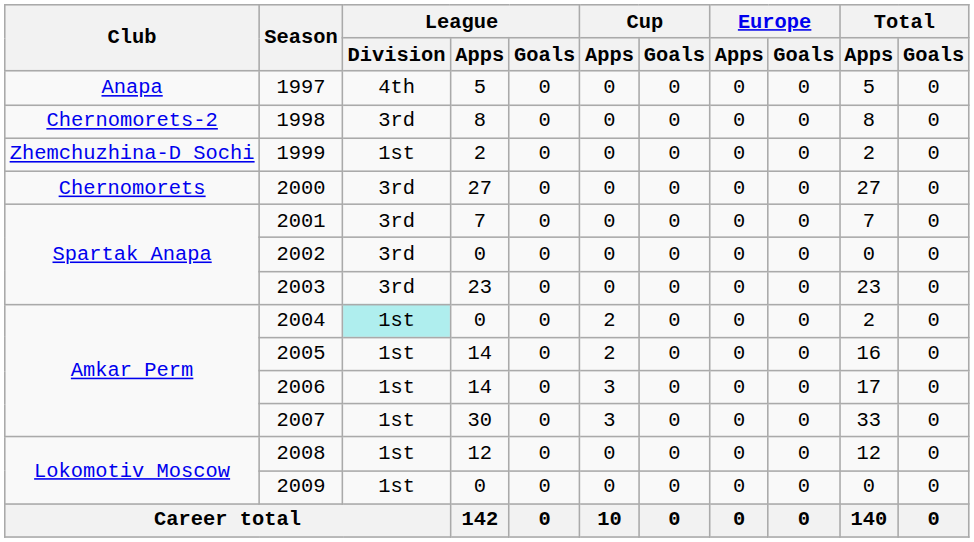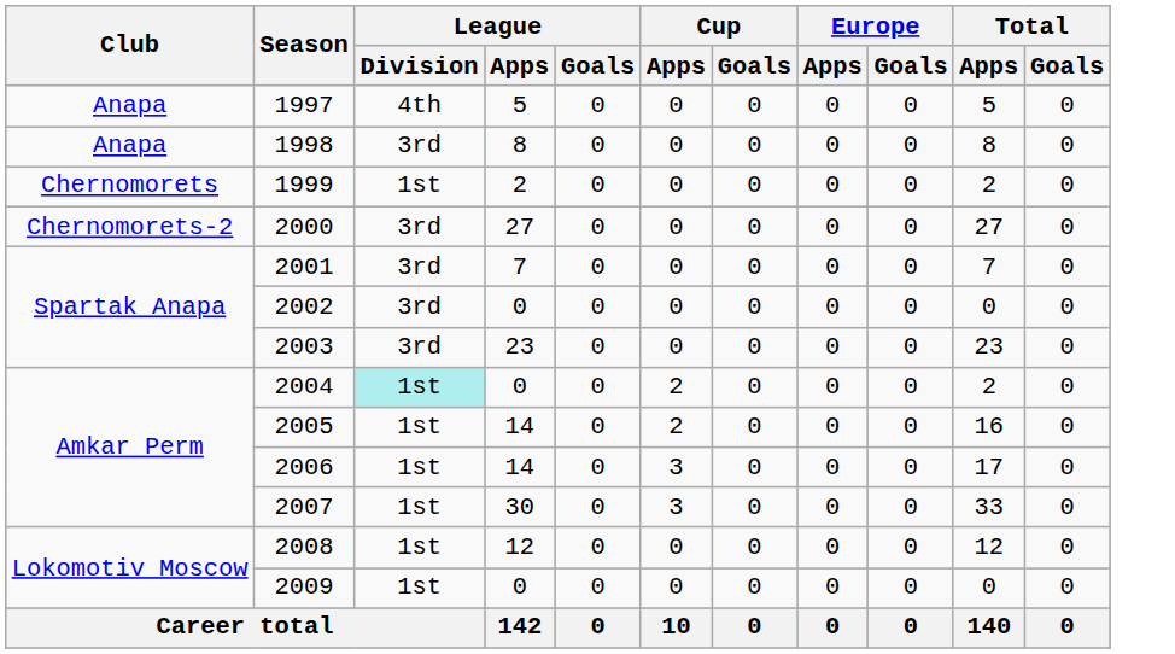1998 | Club: Chernomorets-2 -> Anapa
1999 | Club: Zhemchuzhina-D Sochi -> Chernomorets
2000 | Club: Chernomorets -> Chernomorets-2
